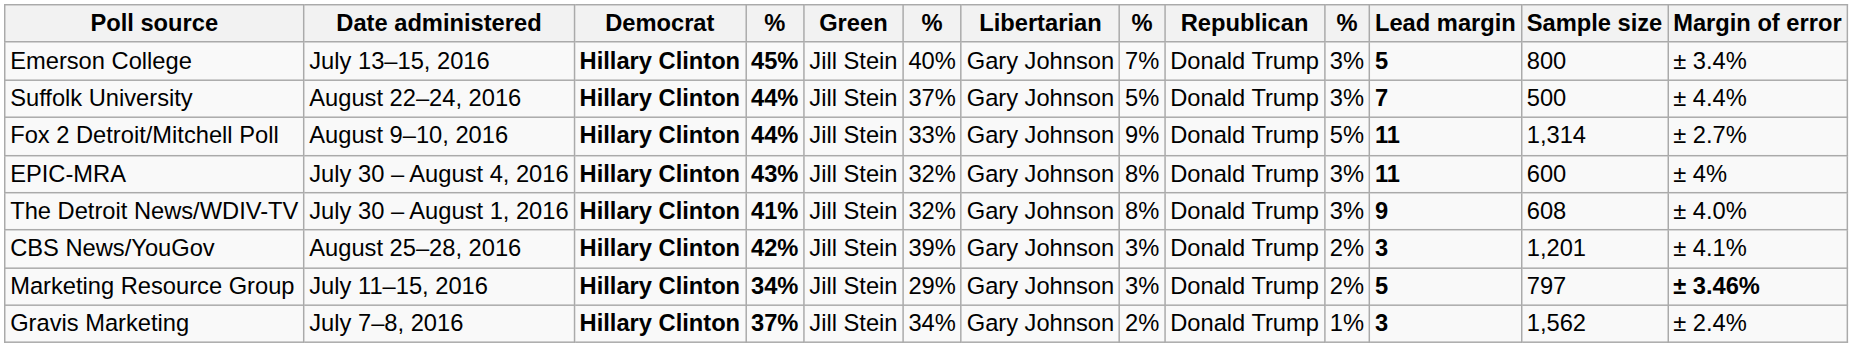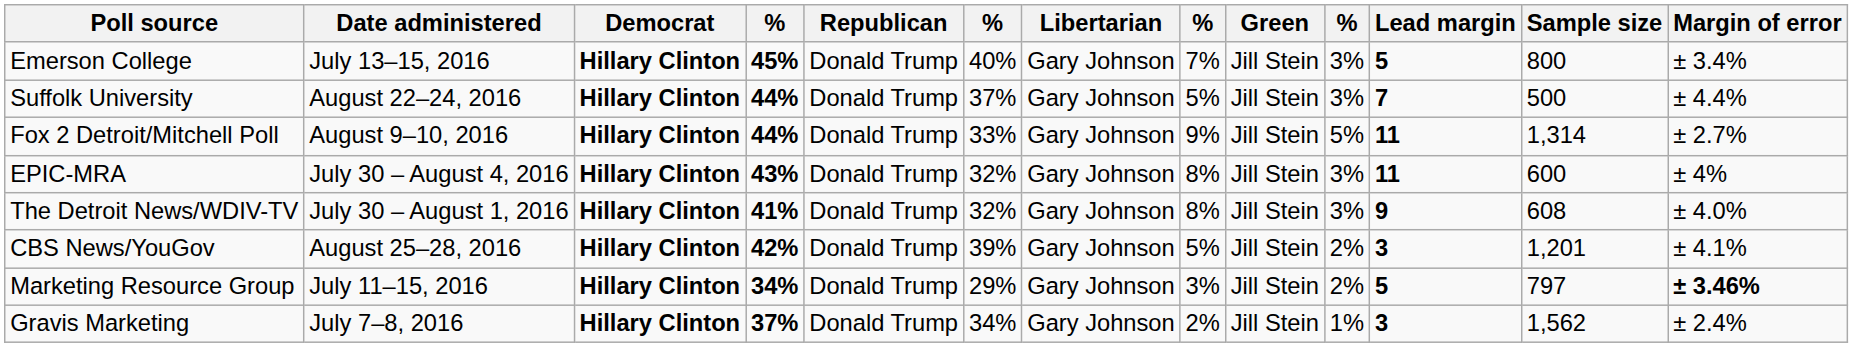columns swapped: Republican <-> Green
CBS News/YouGov | column 8: 3% -> 5%
